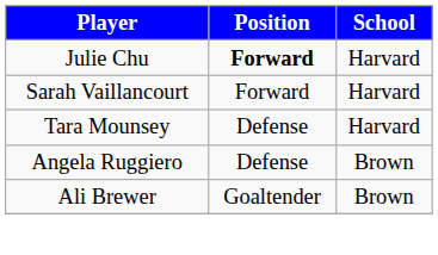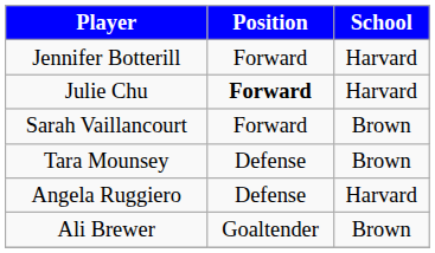+ row: Jennifer Botterill | Forward | Harvard
Sarah Vaillancourt | School: Harvard -> Brown
Tara Mounsey | School: Harvard -> Brown
Angela Ruggiero | School: Brown -> Harvard
